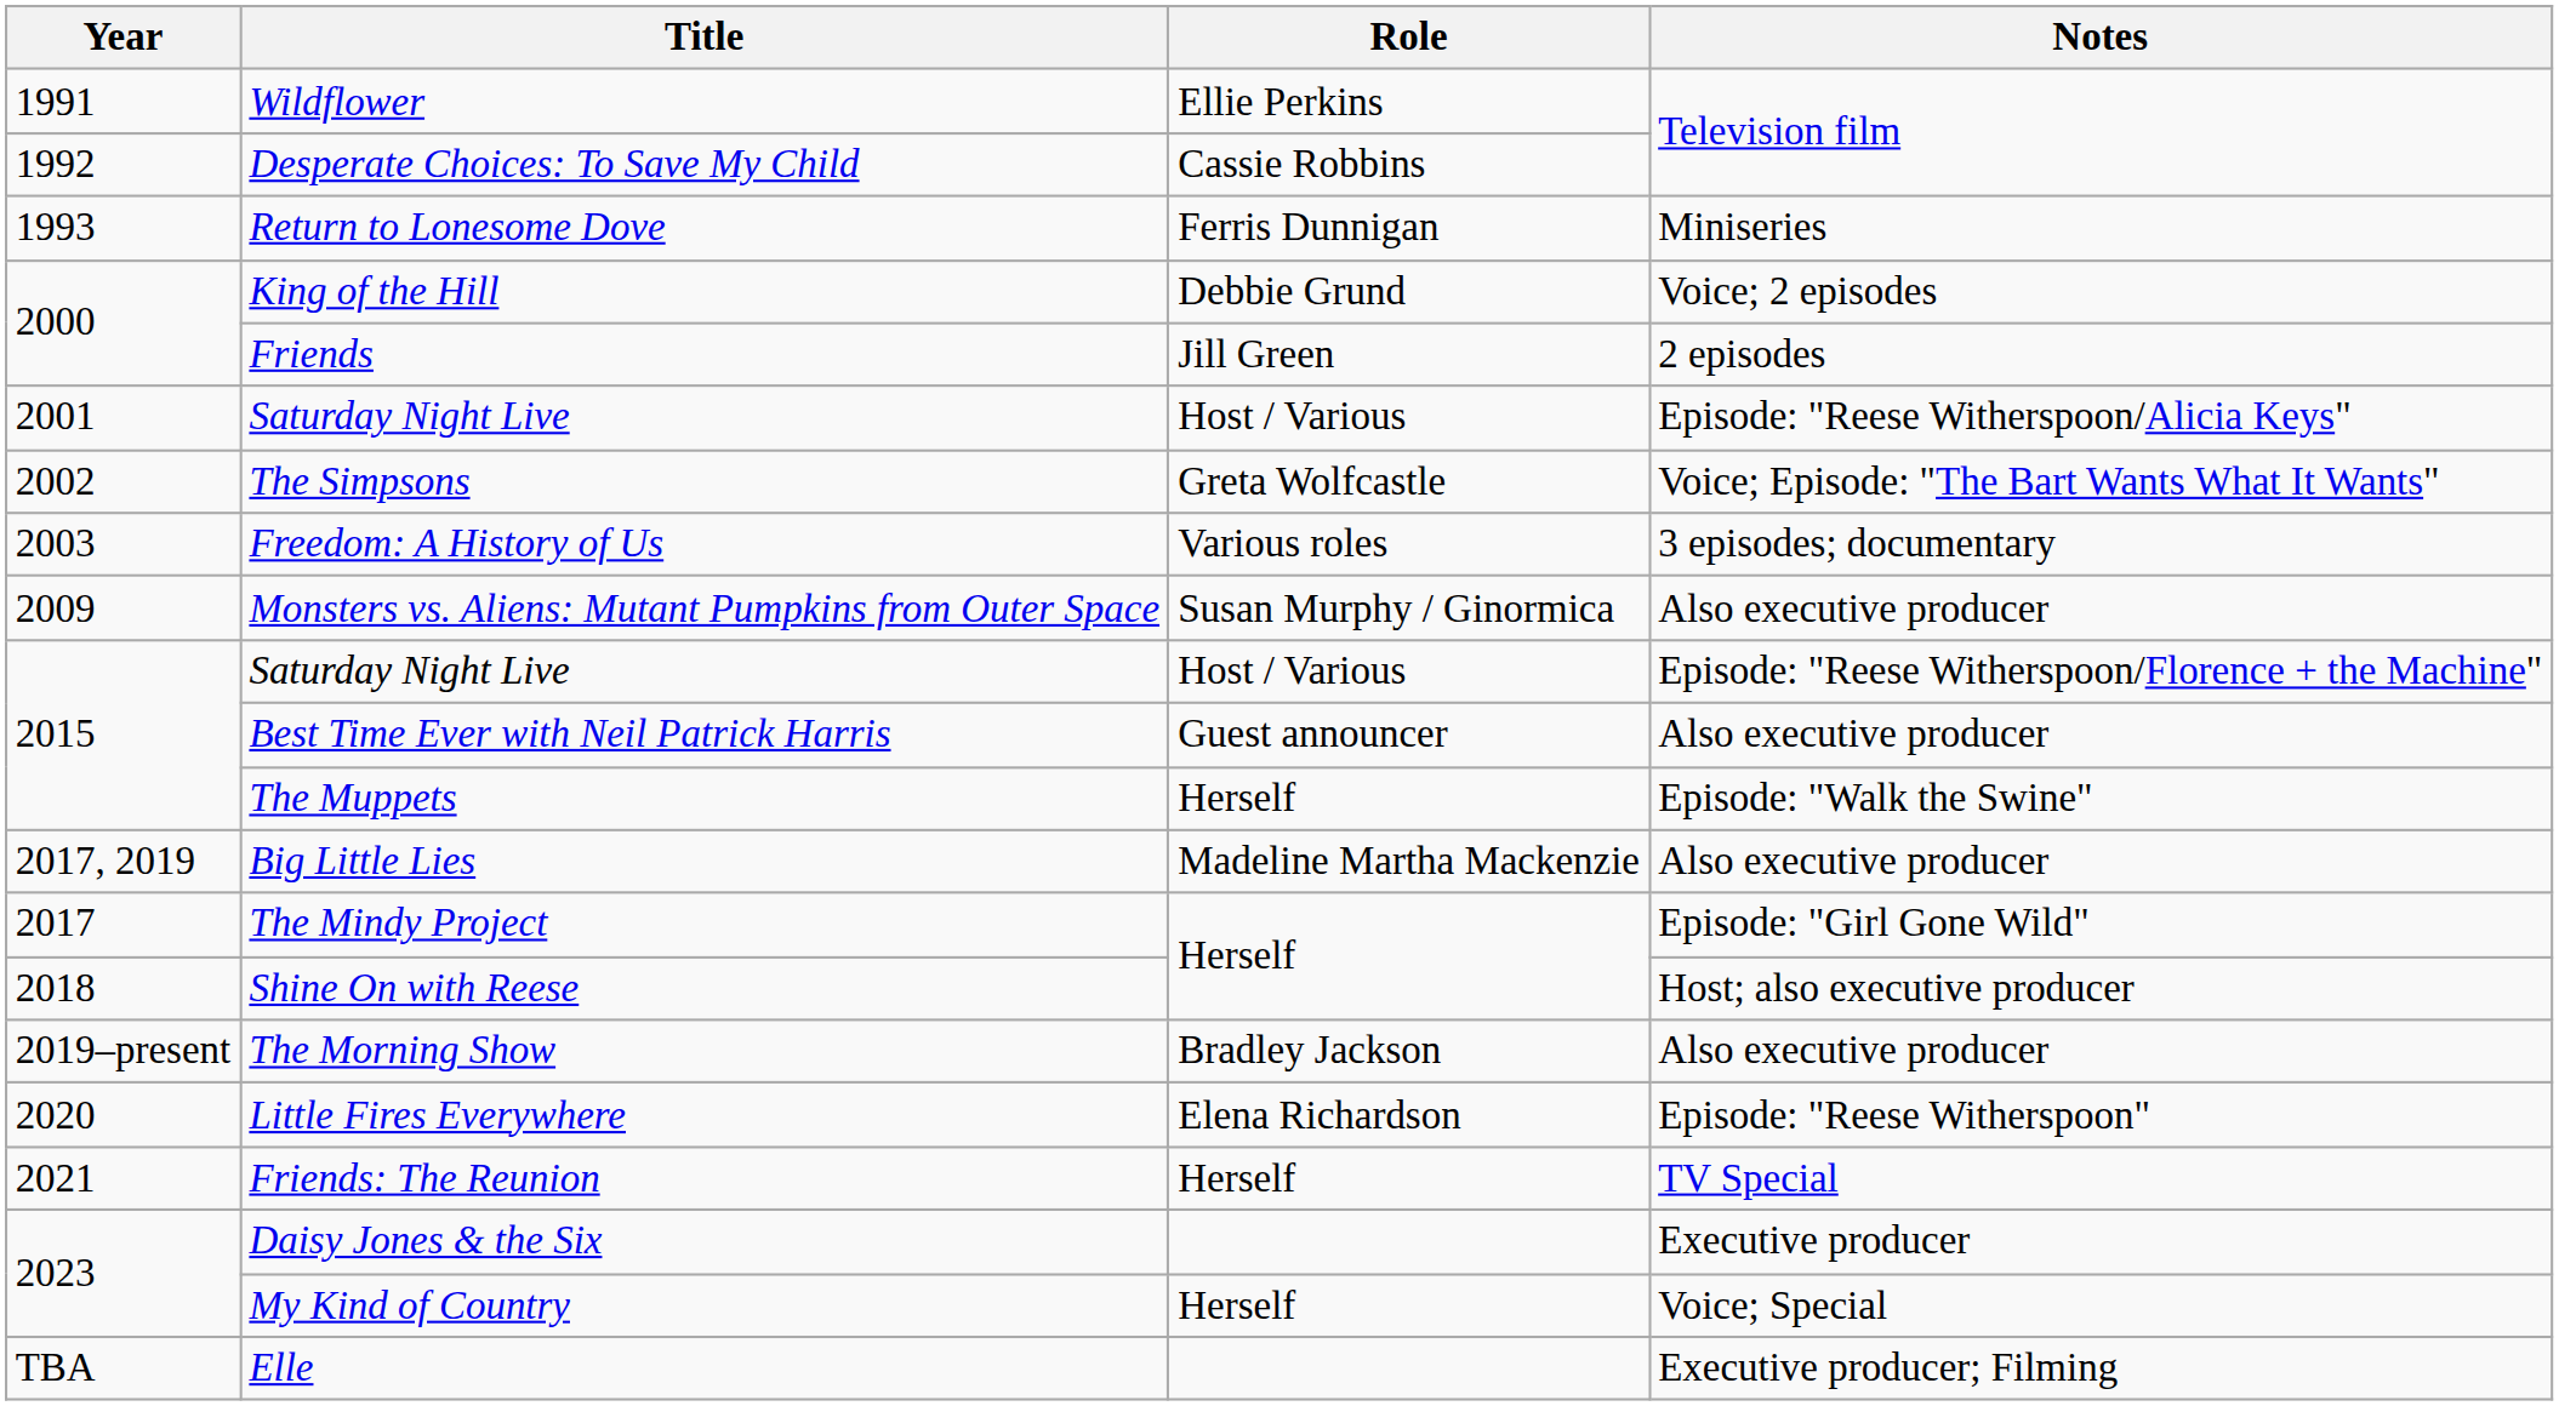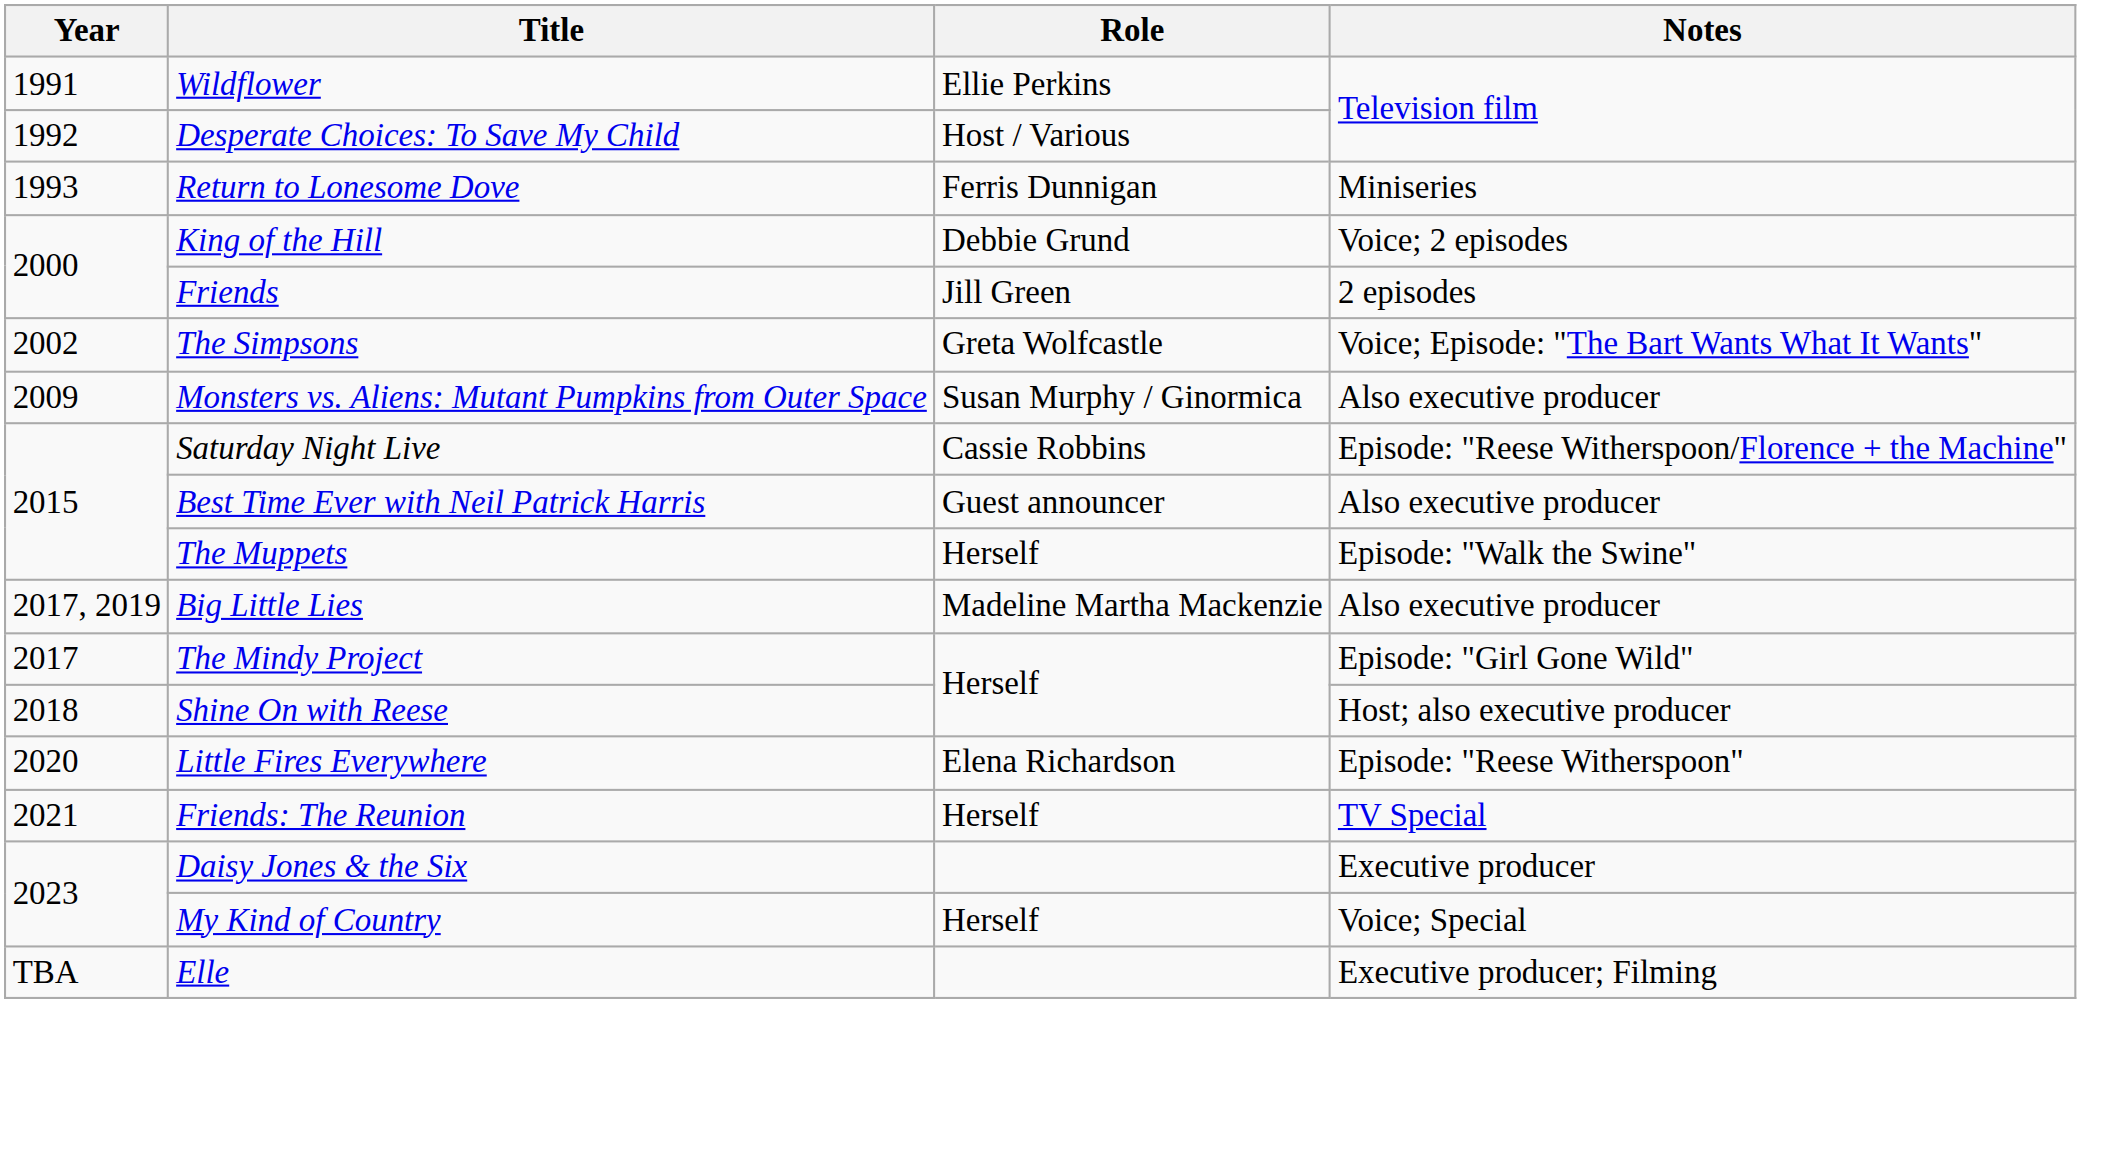Desperate Choices: To Save My Child | Role: Cassie Robbins -> Host / Various
- row: 2001 | Saturday Night Live | Host / Various | Episode: "Reese Witherspoon/Alicia Keys"
- row: 2003 | Freedom: A History of Us | Various roles | 3 episodes; documentary
2015 / Saturday Night Live | Role: Host / Various -> Cassie Robbins
- row: 2019–present | The Morning Show | Bradley Jackson | Also executive producer
